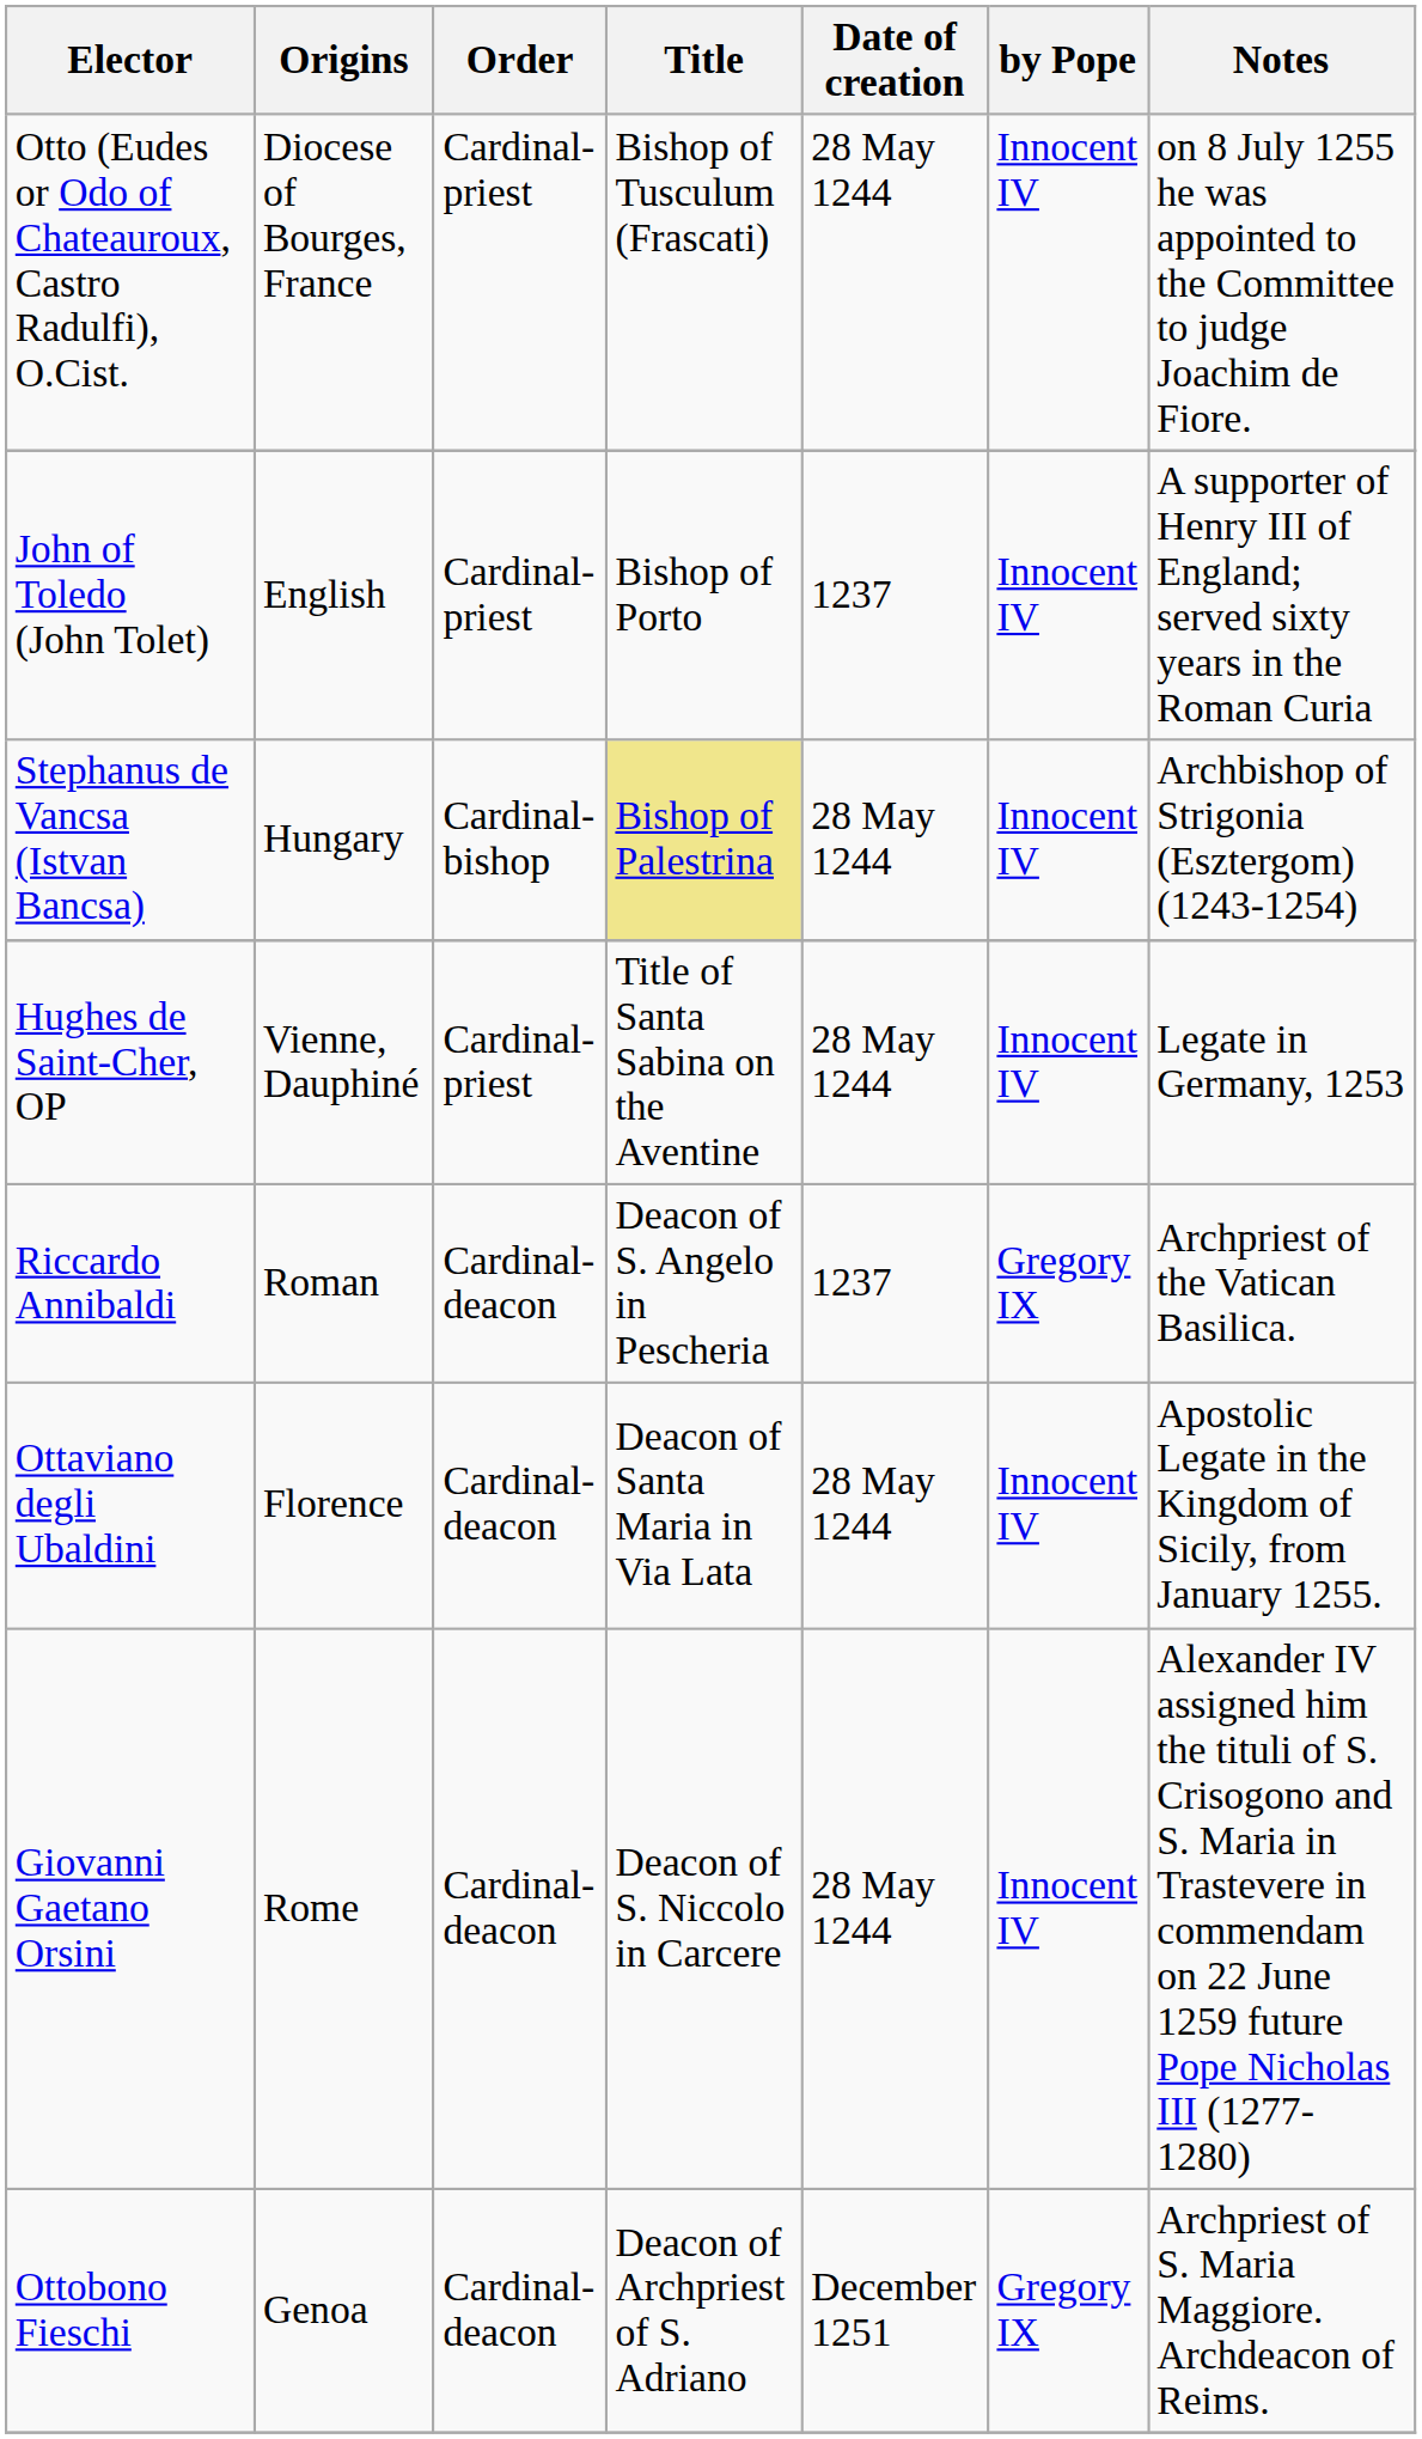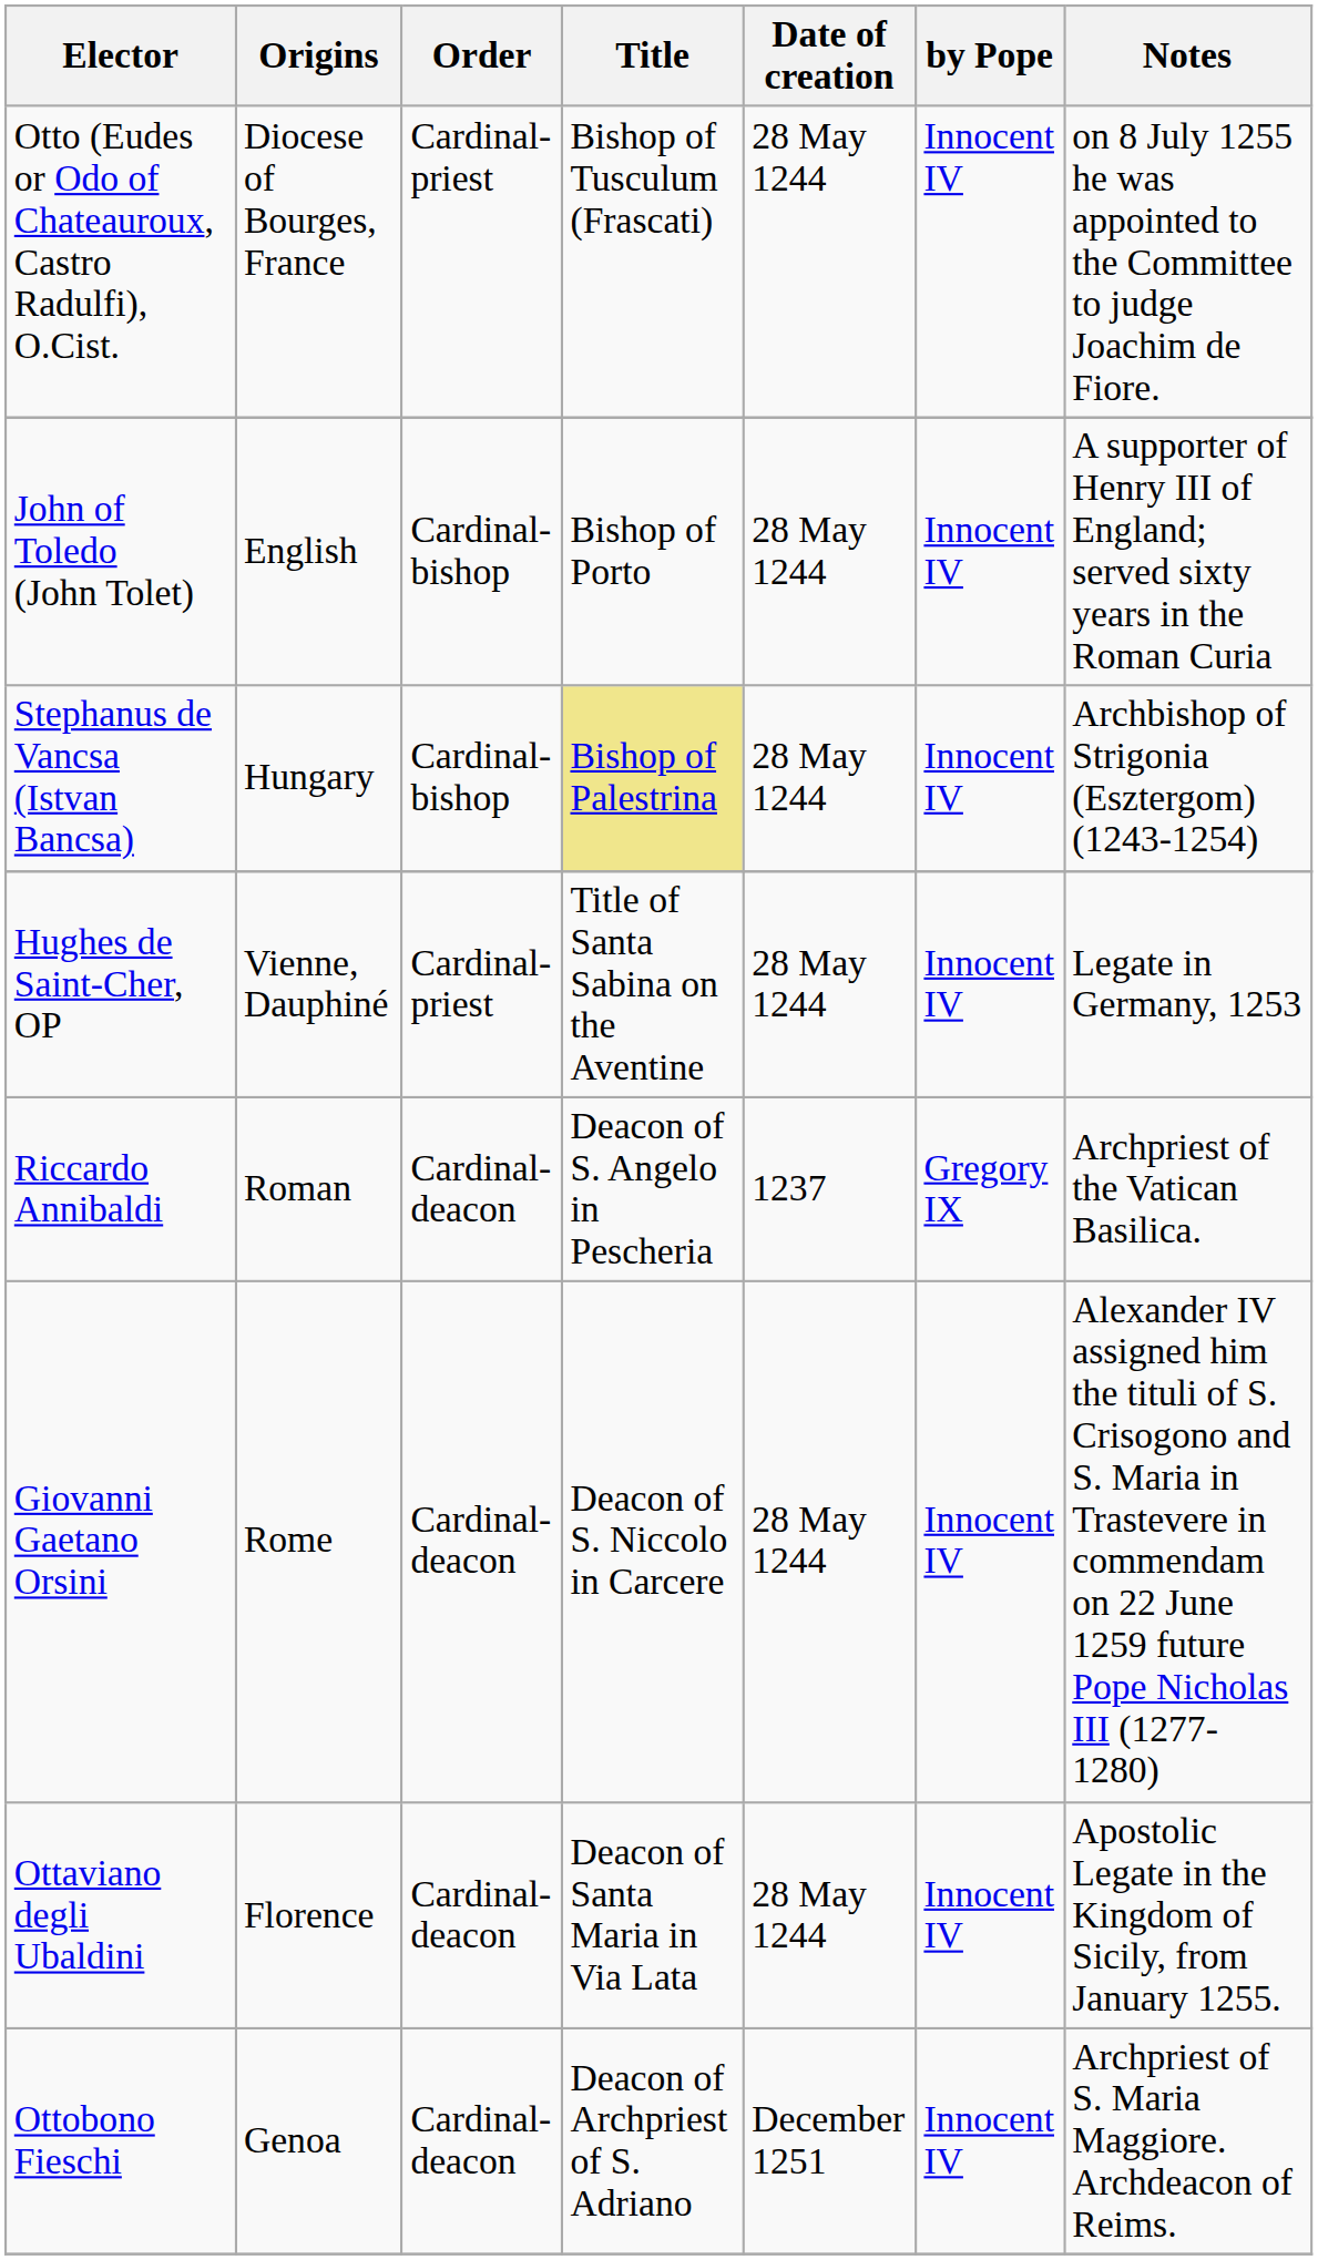John of Toledo (John Tolet) | Order: Cardinal-priest -> Cardinal-bishop
John of Toledo (John Tolet) | Date of creation: 1237 -> 28 May 1244
rows swapped: Ottaviano degli Ubaldini <-> Giovanni Gaetano Orsini
Ottobono Fieschi | by Pope: Gregory IX -> Innocent IV
